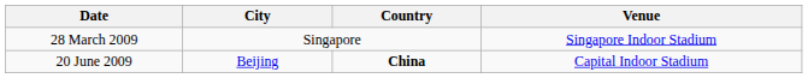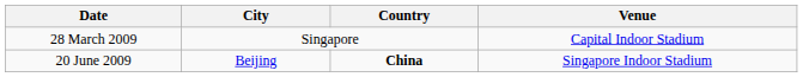28 March 2009 | Venue: Singapore Indoor Stadium -> Capital Indoor Stadium
20 June 2009 | Venue: Capital Indoor Stadium -> Singapore Indoor Stadium
